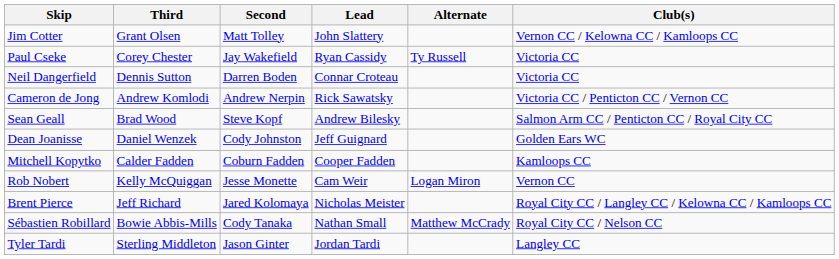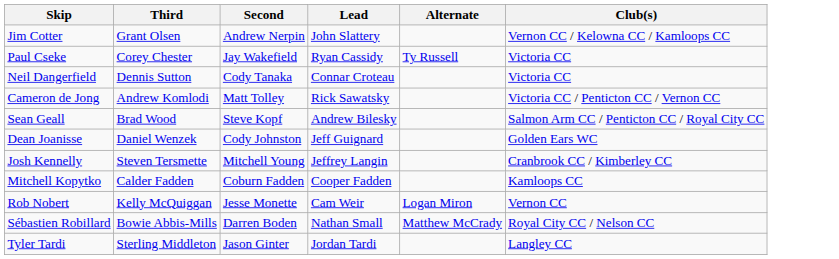Jim Cotter | Second: Matt Tolley -> Andrew Nerpin
Neil Dangerfield | Second: Darren Boden -> Cody Tanaka
Cameron de Jong | Second: Andrew Nerpin -> Matt Tolley
+ row: Josh Kennelly | Steven Tersmette | Mitchell Young | Jeffrey Langin | Cranbrook CC / Kimberley CC
- row: Brent Pierce | Jeff Richard | Jared Kolomaya | Nicholas Meister | Royal City CC / Langley CC / Kelowna CC / Kamloops CC
Sébastien Robillard | Second: Cody Tanaka -> Darren Boden
